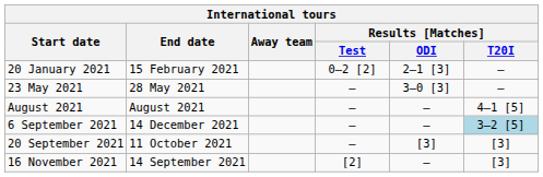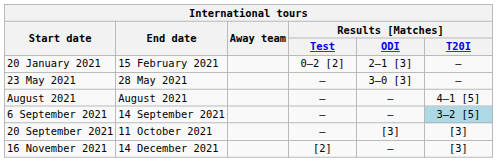6 September 2021 | End date: 14 December 2021 -> 14 September 2021
16 November 2021 | End date: 14 September 2021 -> 14 December 2021
